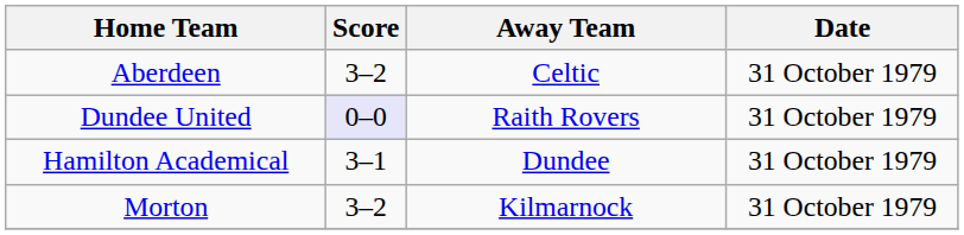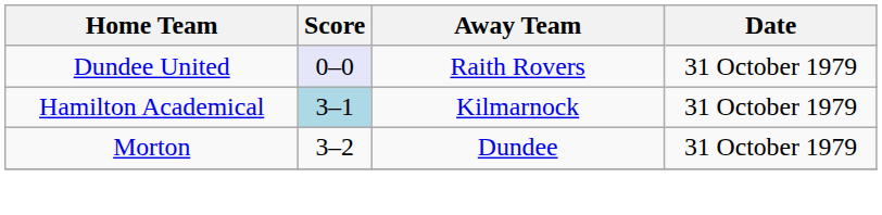- row: Aberdeen | 3–2 | Celtic | 31 October 1979
Hamilton Academical | Score: no background -> lightblue background
Hamilton Academical | Away Team: Dundee -> Kilmarnock
Morton | Away Team: Kilmarnock -> Dundee
